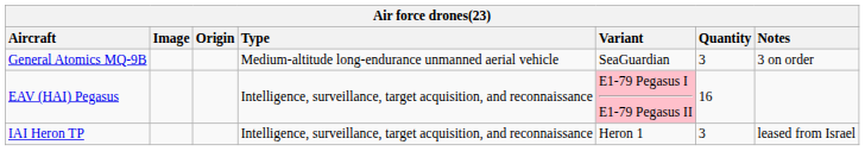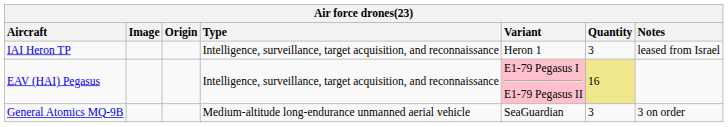rows swapped: IAI Heron TP <-> General Atomics MQ-9B
EAV (HAI) Pegasus | Quantity: no background -> khaki background
